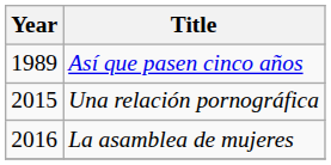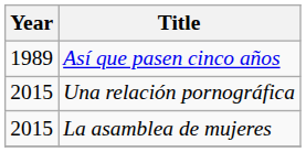La asamblea de mujeres | Year: 2016 -> 2015
